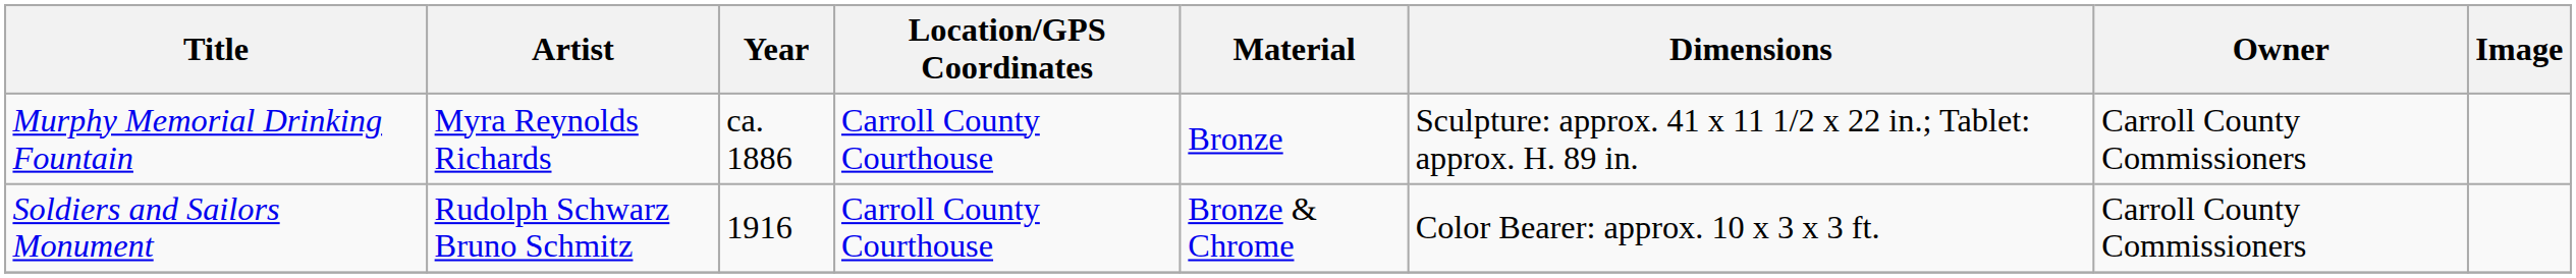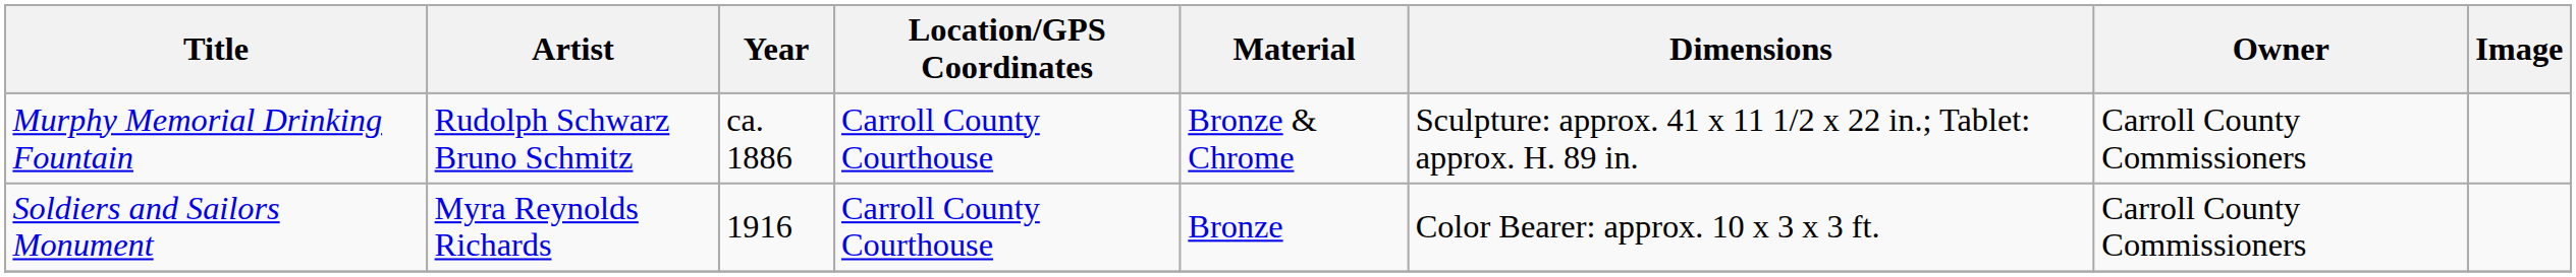Murphy Memorial Drinking Fountain | Artist: Myra Reynolds Richards -> Rudolph Schwarz Bruno Schmitz
Murphy Memorial Drinking Fountain | Material: Bronze -> Bronze & Chrome
Soldiers and Sailors Monument | Artist: Rudolph Schwarz Bruno Schmitz -> Myra Reynolds Richards
Soldiers and Sailors Monument | Material: Bronze & Chrome -> Bronze
